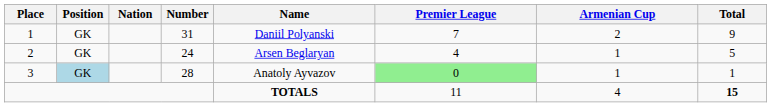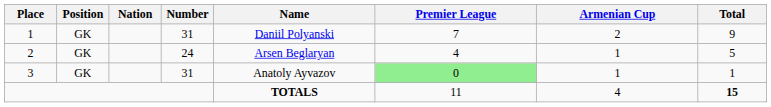3 | Position: lightblue background -> no background
3 | Number: 28 -> 31
